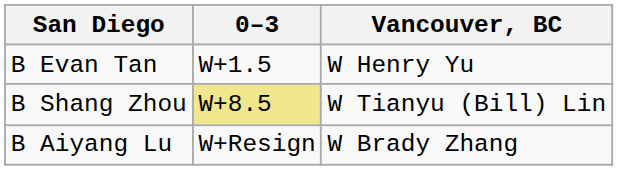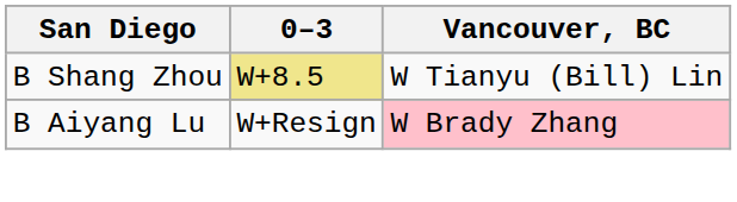- row: B Evan Tan | W+1.5 | W Henry Yu
B Aiyang Lu | Vancouver, BC: no background -> pink background
